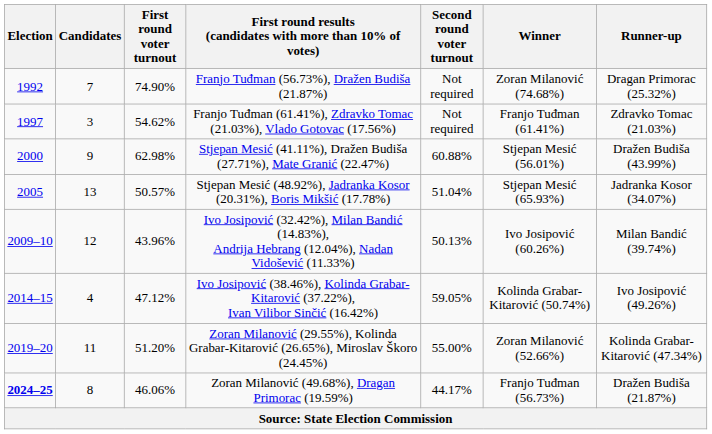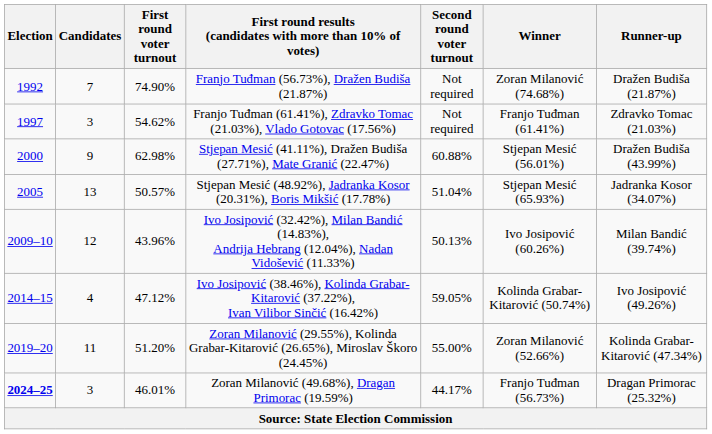Franjo Tuđman (56.73%), Dražen Budiša (21.87%) | Runner-up: Dragan Primorac (25.32%) -> Dražen Budiša (21.87%)
Zoran Milanović (49.68%), Dragan Primorac (19.59%) | Candidates: 8 -> 3
Zoran Milanović (49.68%), Dragan Primorac (19.59%) | First round voter turnout: 46.06% -> 46.01%
Zoran Milanović (49.68%), Dragan Primorac (19.59%) | Runner-up: Dražen Budiša (21.87%) -> Dragan Primorac (25.32%)
